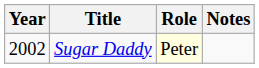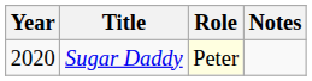Sugar Daddy | Year: 2002 -> 2020
